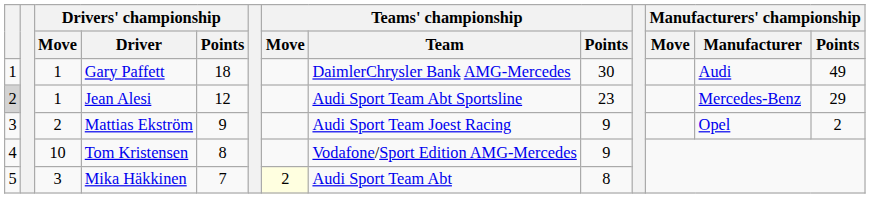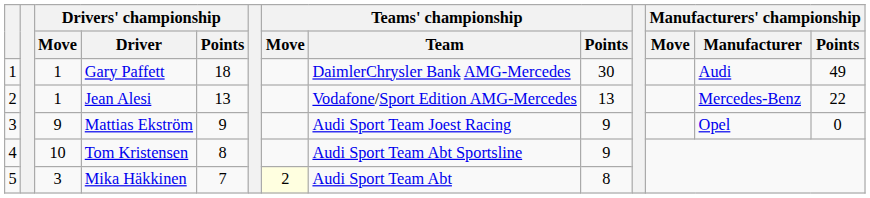Jean Alesi | column 1: lightgrey background -> no background
Jean Alesi | Drivers' championship / Points: 12 -> 13
Jean Alesi | Teams' championship / Team: Audi Sport Team Abt Sportsline -> Vodafone/Sport Edition AMG-Mercedes
Jean Alesi | Teams' championship / Points: 23 -> 13
Jean Alesi | Manufacturers' championship / Points: 29 -> 22
Mattias Ekström | Drivers' championship / Move: 2 -> 9
Mattias Ekström | Manufacturers' championship / Points: 2 -> 0
Tom Kristensen | Teams' championship / Team: Vodafone/Sport Edition AMG-Mercedes -> Audi Sport Team Abt Sportsline
